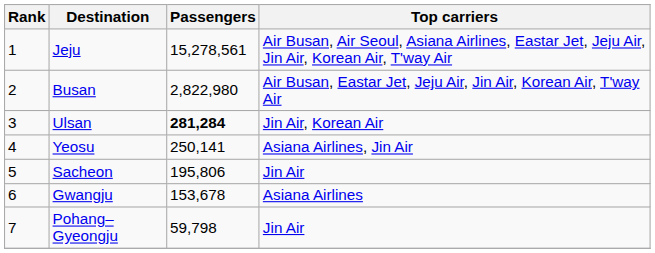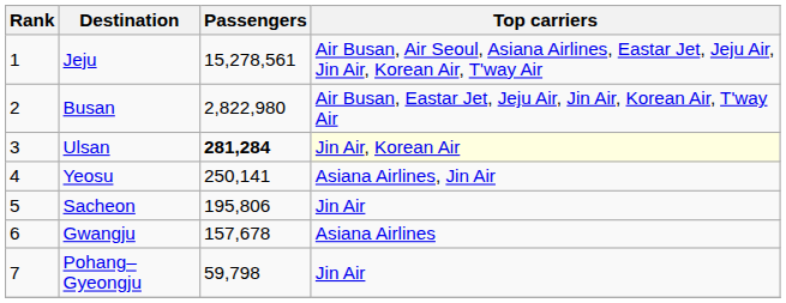Ulsan | Top carriers: no background -> lightyellow background
Gwangju | Passengers: 153,678 -> 157,678
